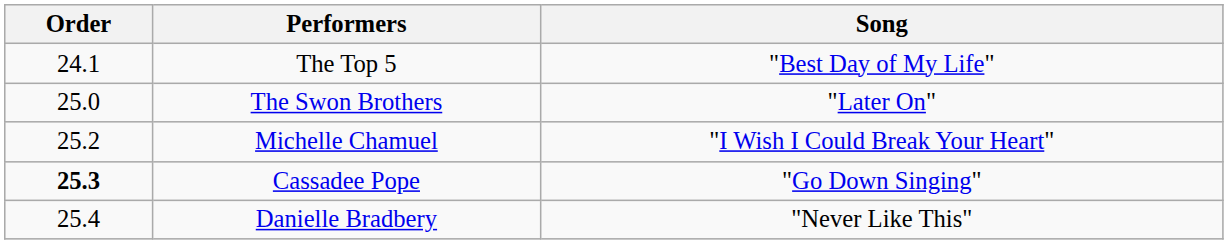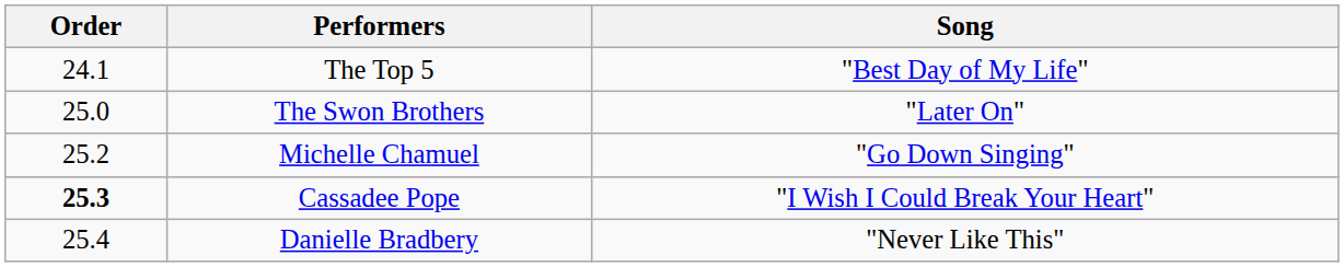Michelle Chamuel | Song: "I Wish I Could Break Your Heart" -> "Go Down Singing"
Cassadee Pope | Song: "Go Down Singing" -> "I Wish I Could Break Your Heart"
